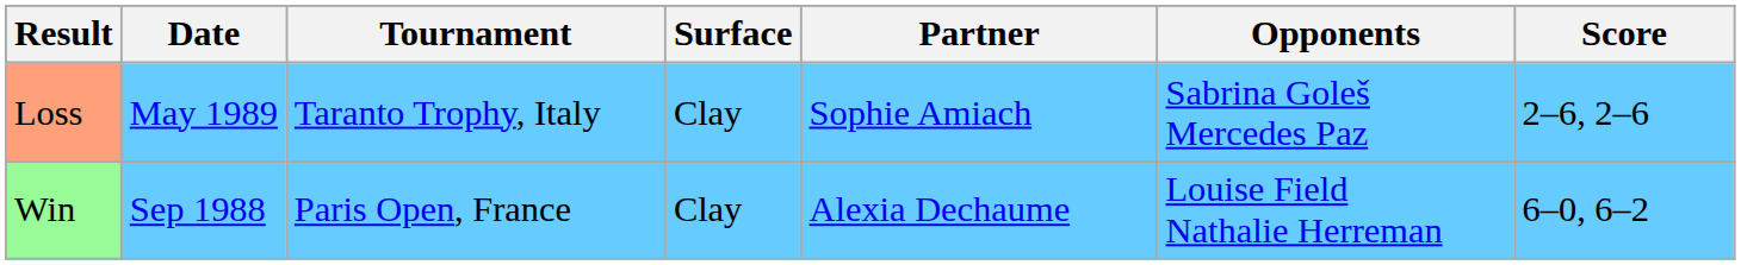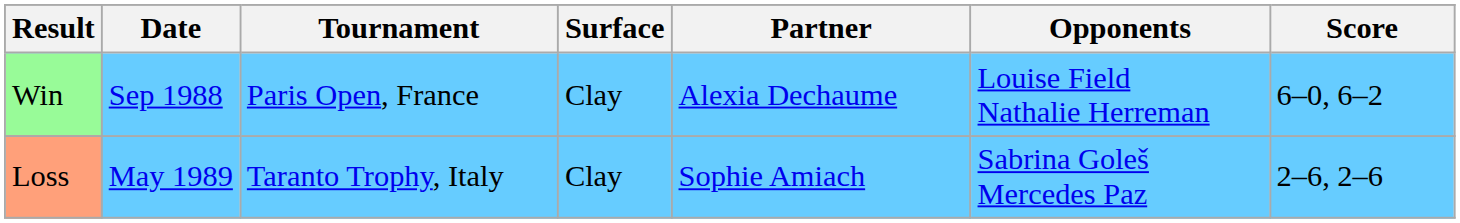rows swapped: Win <-> Loss
